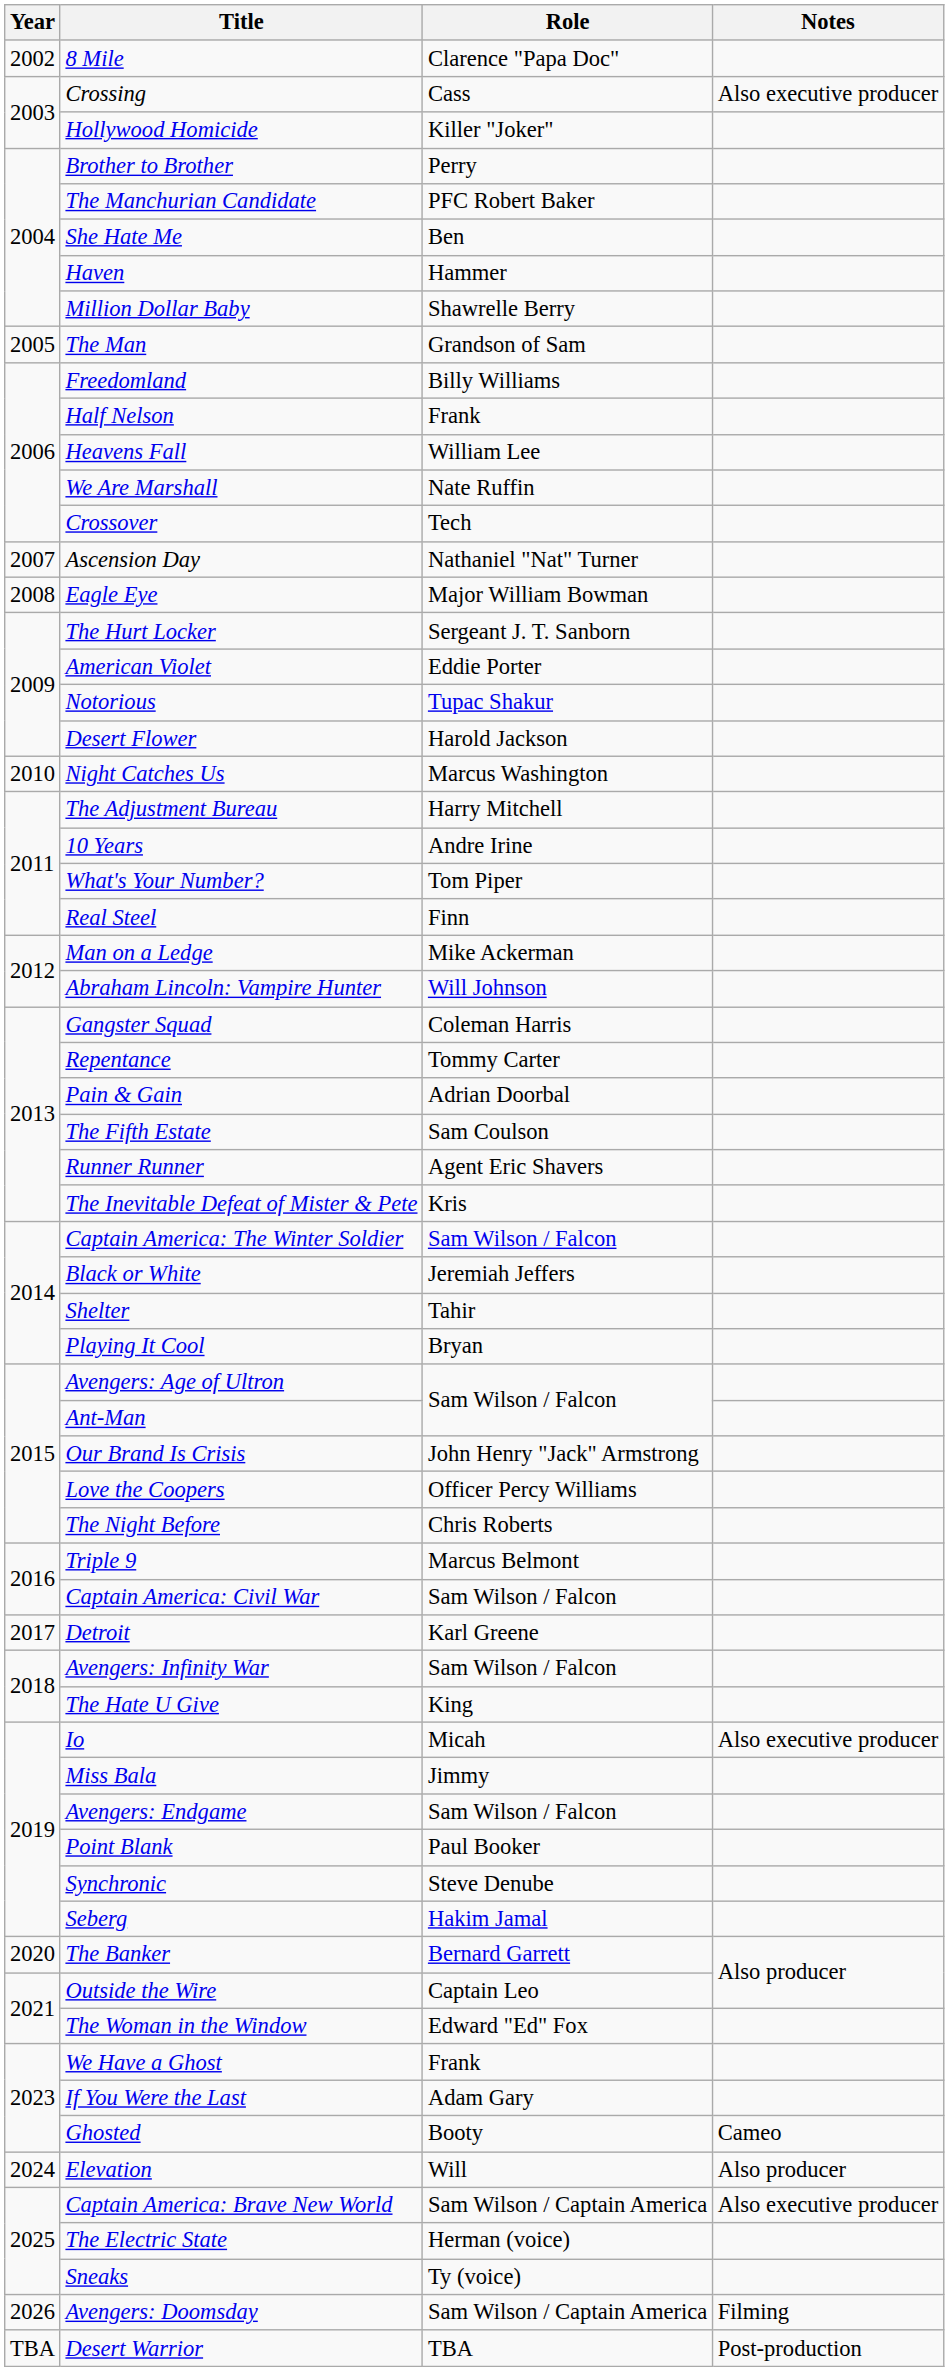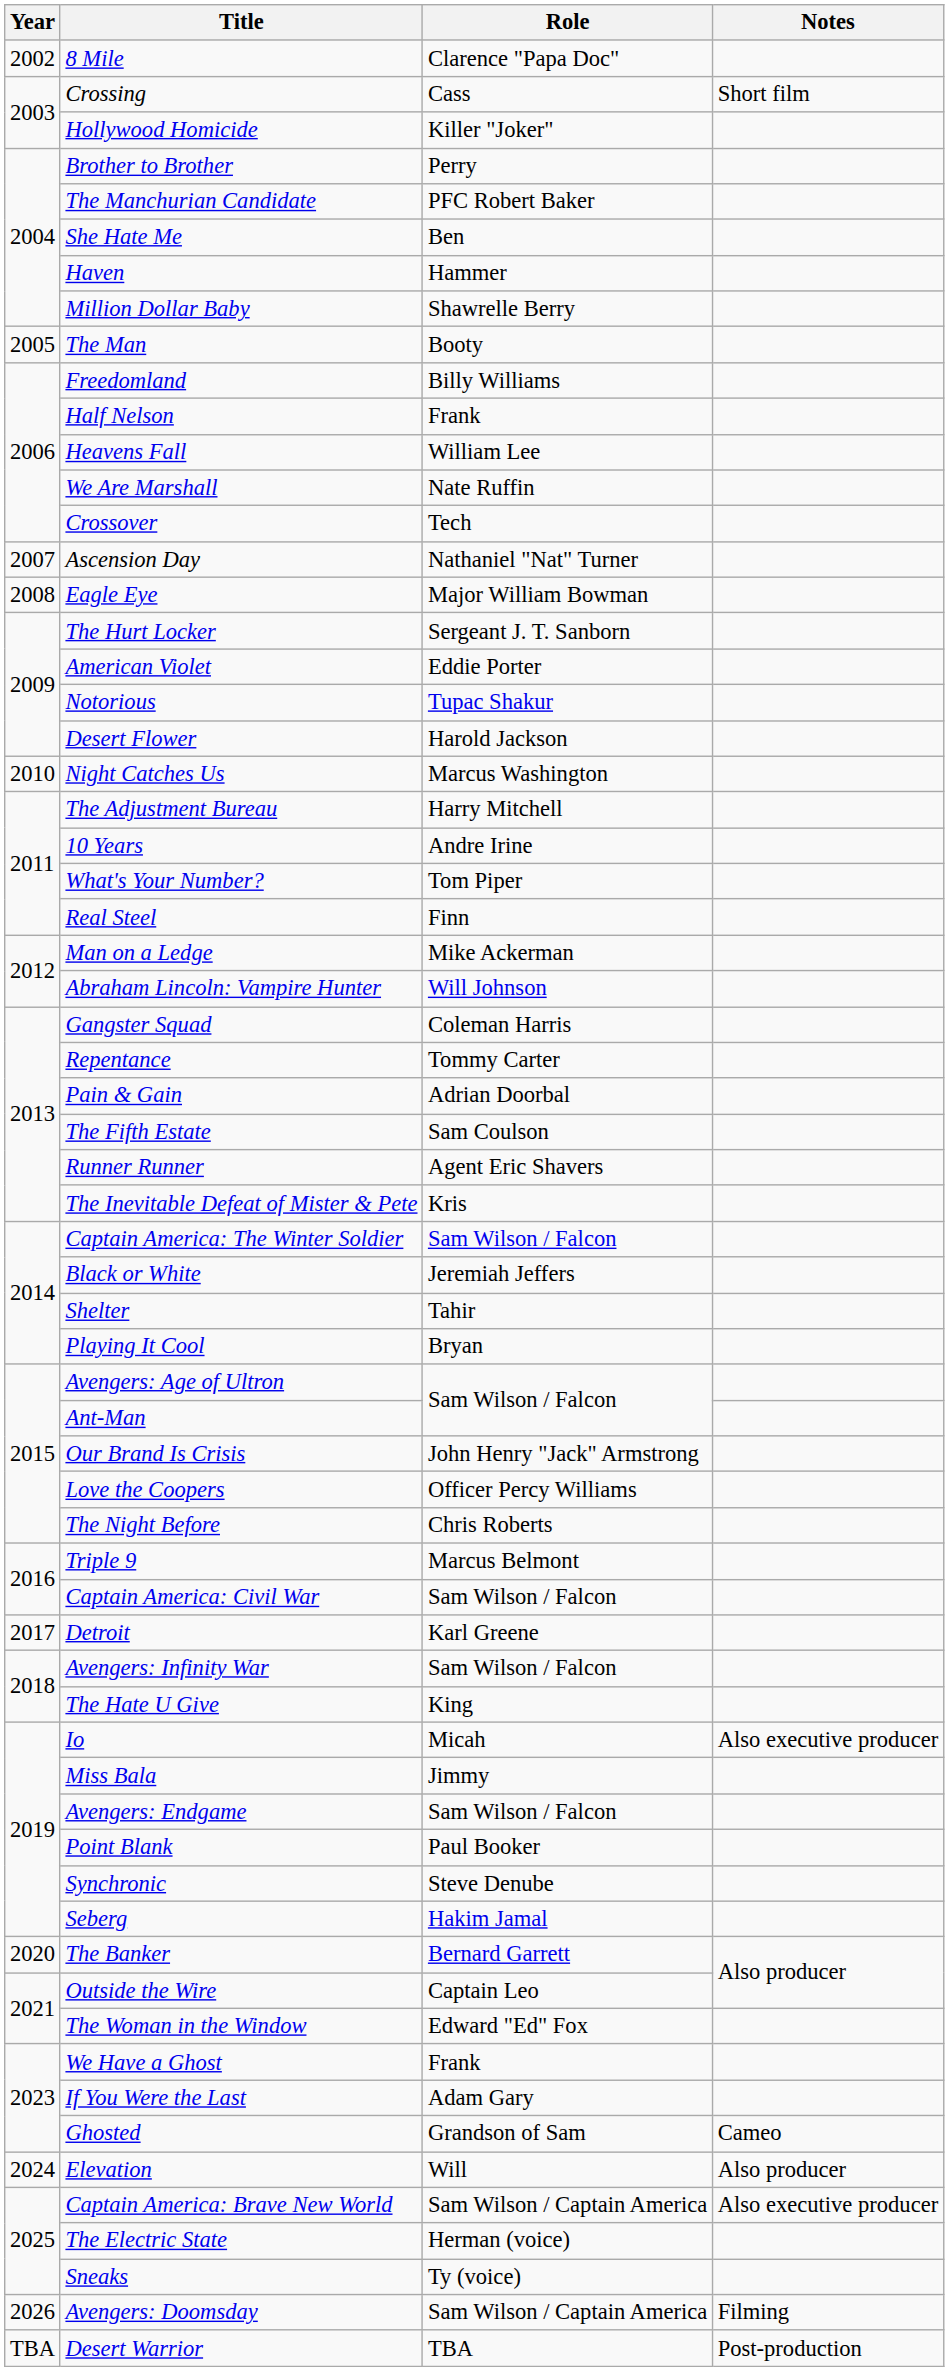Crossing | Notes: Also executive producer -> Short film
The Man | Role: Grandson of Sam -> Booty
Ghosted | Role: Booty -> Grandson of Sam
